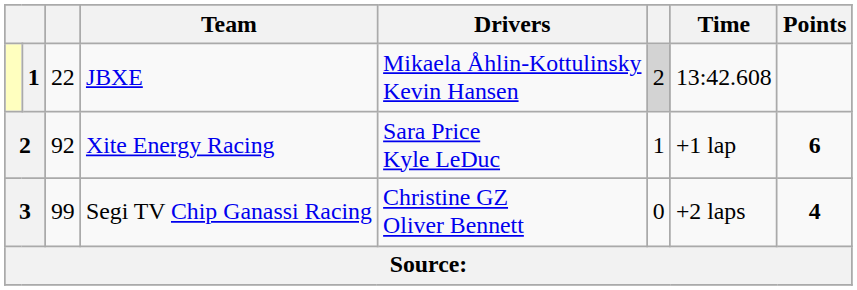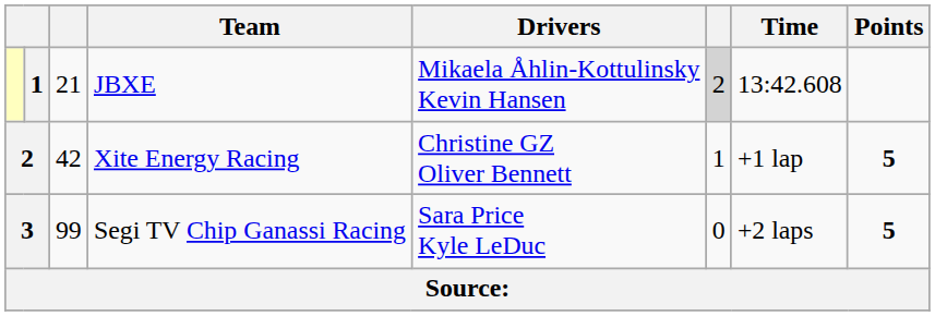JBXE | column 3: 22 -> 21
Xite Energy Racing | column 3: 92 -> 42
Xite Energy Racing | Drivers: Sara Price Kyle LeDuc -> Christine GZ Oliver Bennett
Xite Energy Racing | Points: 6 -> 5
Segi TV Chip Ganassi Racing | Drivers: Christine GZ Oliver Bennett -> Sara Price Kyle LeDuc
Segi TV Chip Ganassi Racing | Points: 4 -> 5
